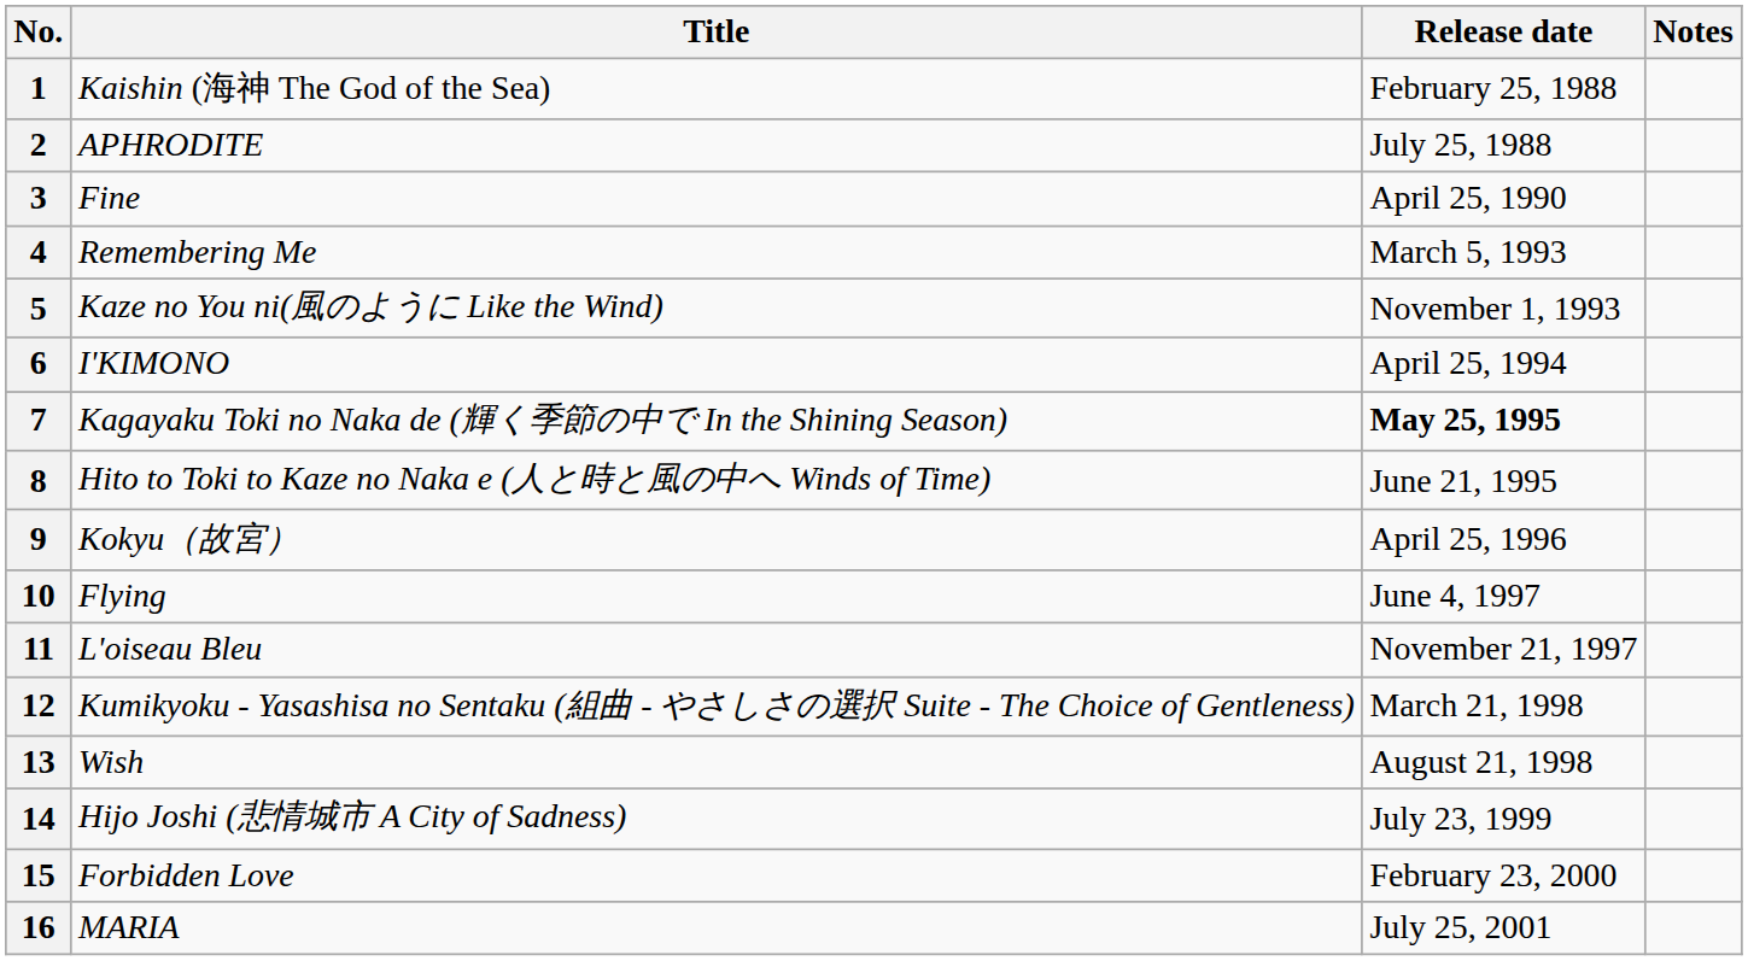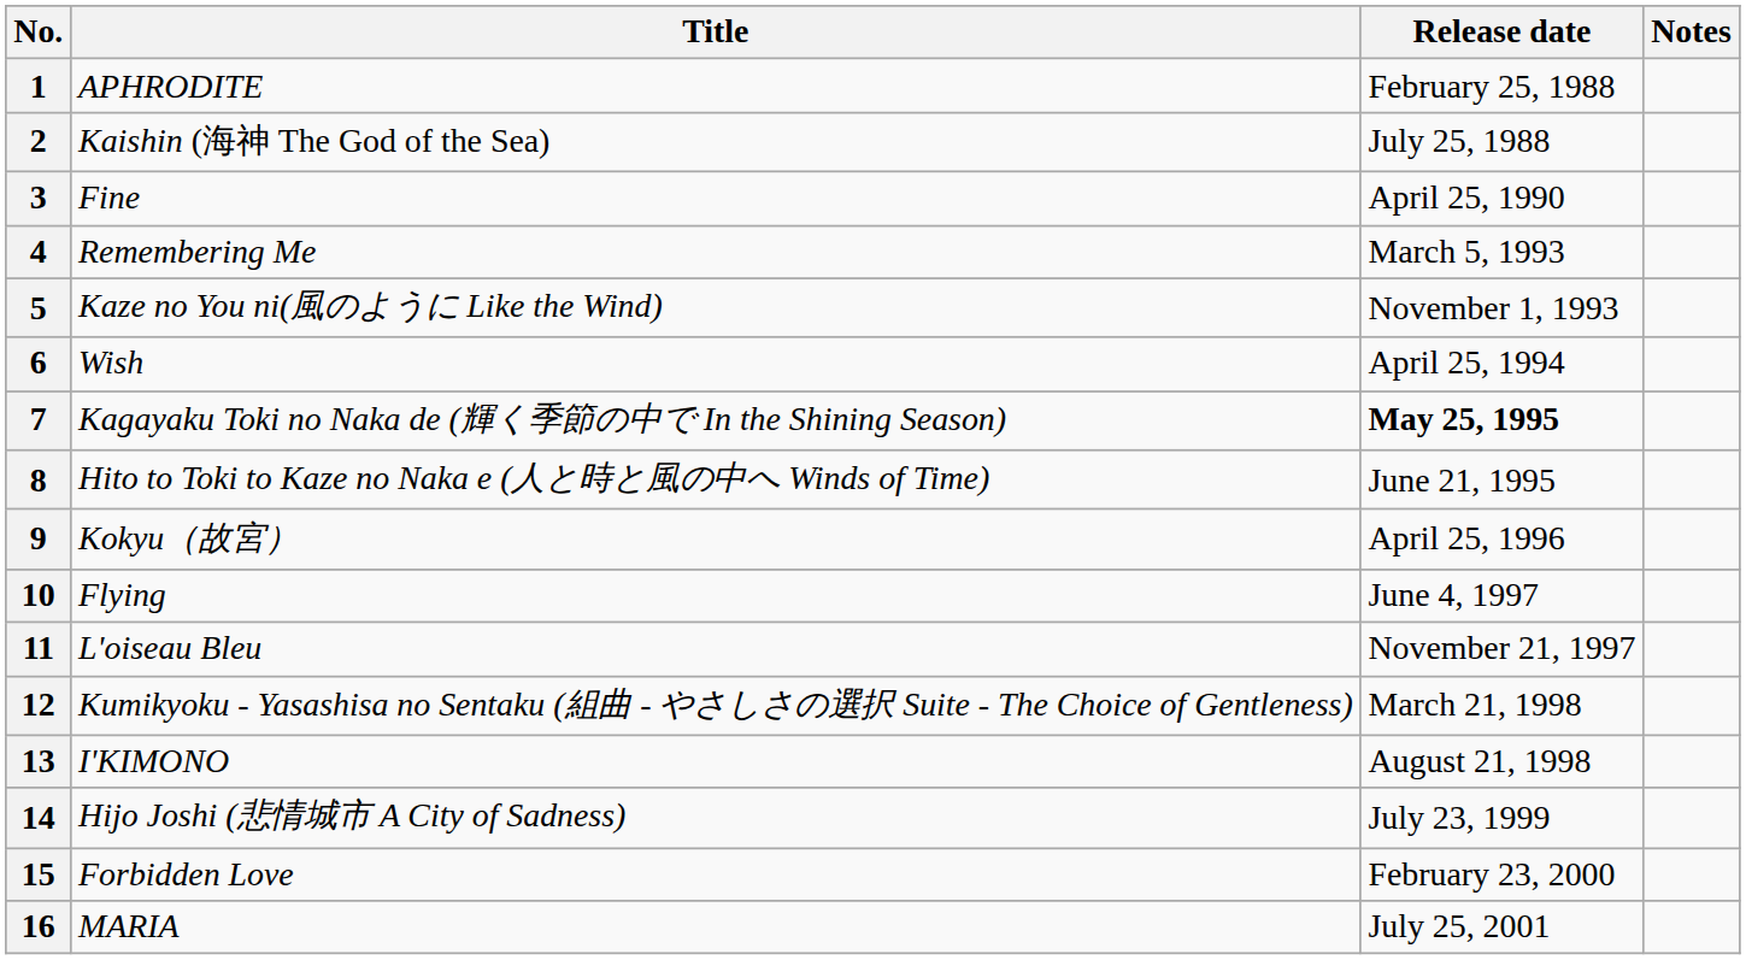1 | Title: Kaishin (海神 The God of the Sea) -> APHRODITE
2 | Title: APHRODITE -> Kaishin (海神 The God of the Sea)
6 | Title: I'KIMONO -> Wish
13 | Title: Wish -> I'KIMONO
